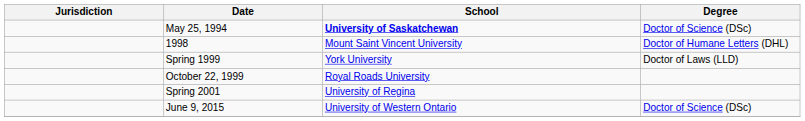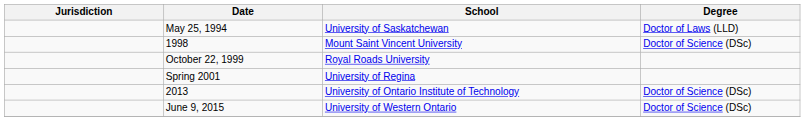May 25, 1994 | School: bold -> normal
May 25, 1994 | Degree: Doctor of Science (DSc) -> Doctor of Laws (LLD)
1998 | Degree: Doctor of Humane Letters (DHL) -> Doctor of Science (DSc)
- row: Spring 1999 | York University | Doctor of Laws (LLD)
+ row: 2013 | University of Ontario Institute of Technology | Doctor of Science (DSc)
